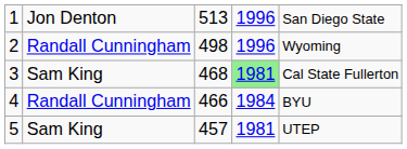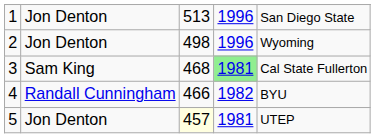2 | column 2: Randall Cunningham -> Jon Denton
4 | column 4: 1984 -> 1982
5 | column 2: Sam King -> Jon Denton
5 | column 3: no background -> lightyellow background
